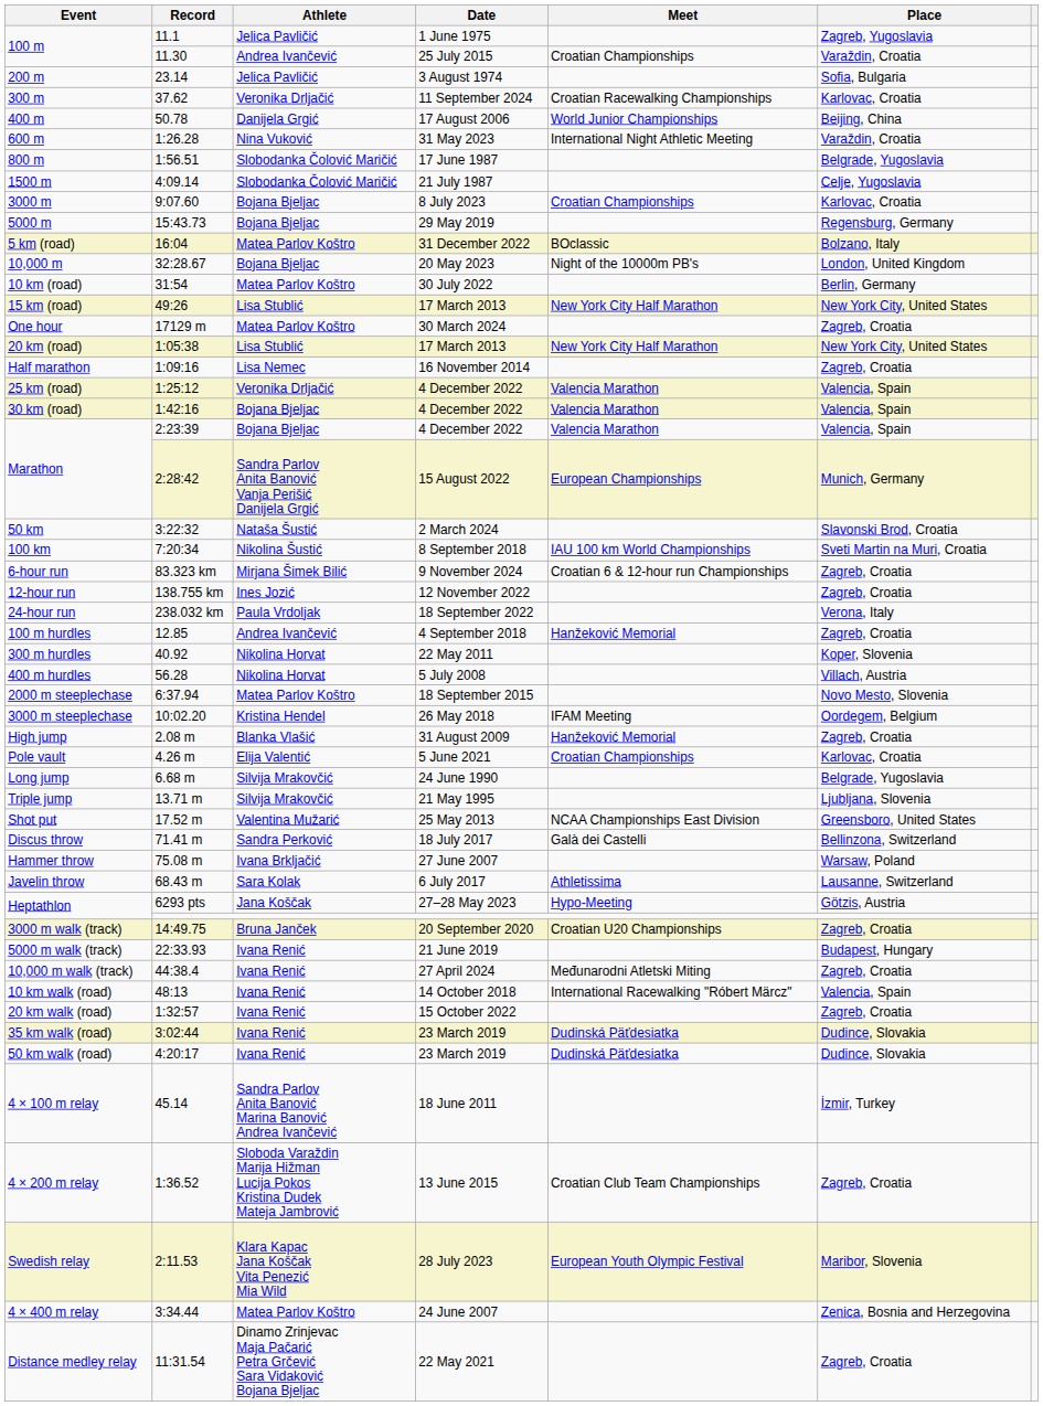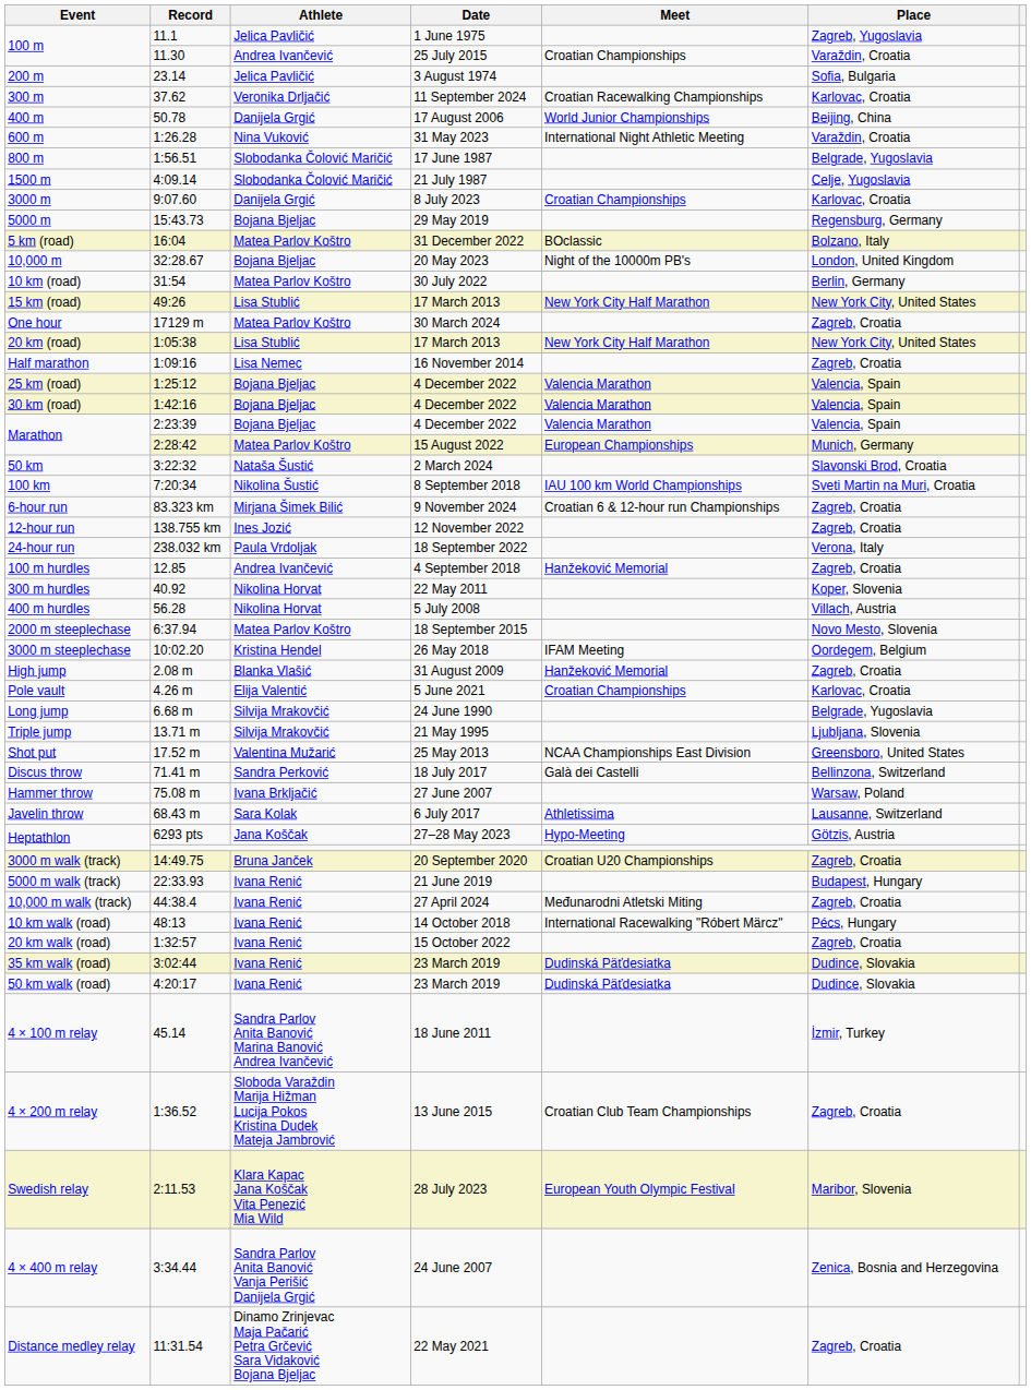3000 m | Athlete: Bojana Bjeljac -> Danijela Grgić
25 km (road) | Athlete: Veronika Drljačić -> Bojana Bjeljac
Marathon / 15 August 2022 | Athlete: Sandra Parlov Anita Banović Vanja Perišić Danijela Grgić -> Matea Parlov Koštro
10 km walk (road) | Place: Valencia, Spain -> Pécs, Hungary
4 × 400 m relay | Athlete: Matea Parlov Koštro -> Sandra Parlov Anita Banović Vanja Perišić Danijela Grgić
